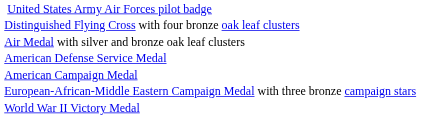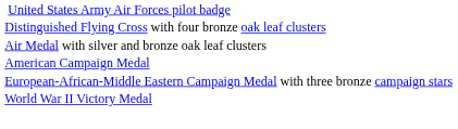- row: American Defense Service Medal
